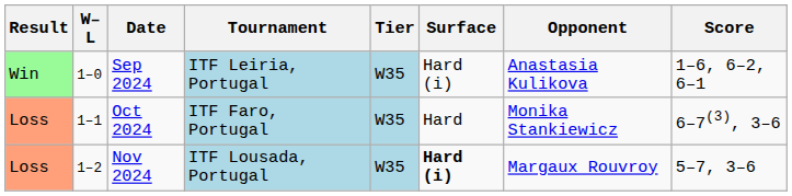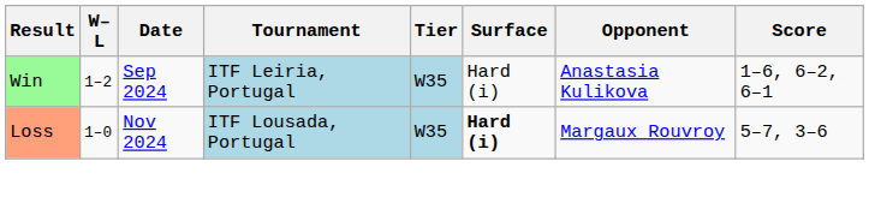Sep 2024 | W–L: 1–0 -> 1–2
- row: Loss | 1–1 | Oct 2024 | ITF Faro, Portugal | W35 | Hard | Monika Stankiewicz | 6–7(3), 3–6
Nov 2024 | W–L: 1–2 -> 1–0
